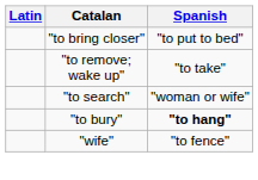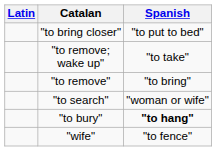+ row: "to remove" | "to bring"
